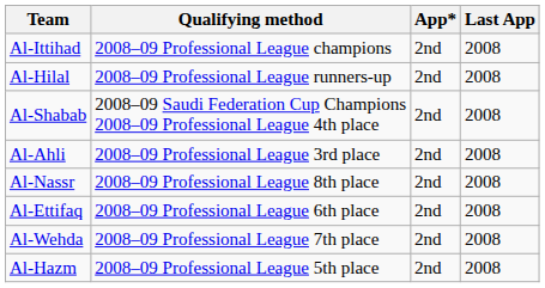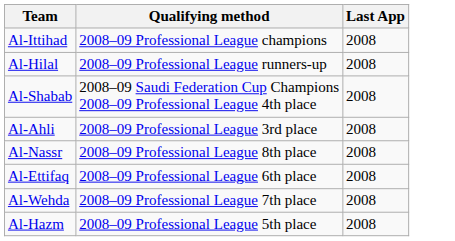- column: App* | 2nd | 2nd | 2nd | 2nd | 2nd | 2nd | 2nd | 2nd
